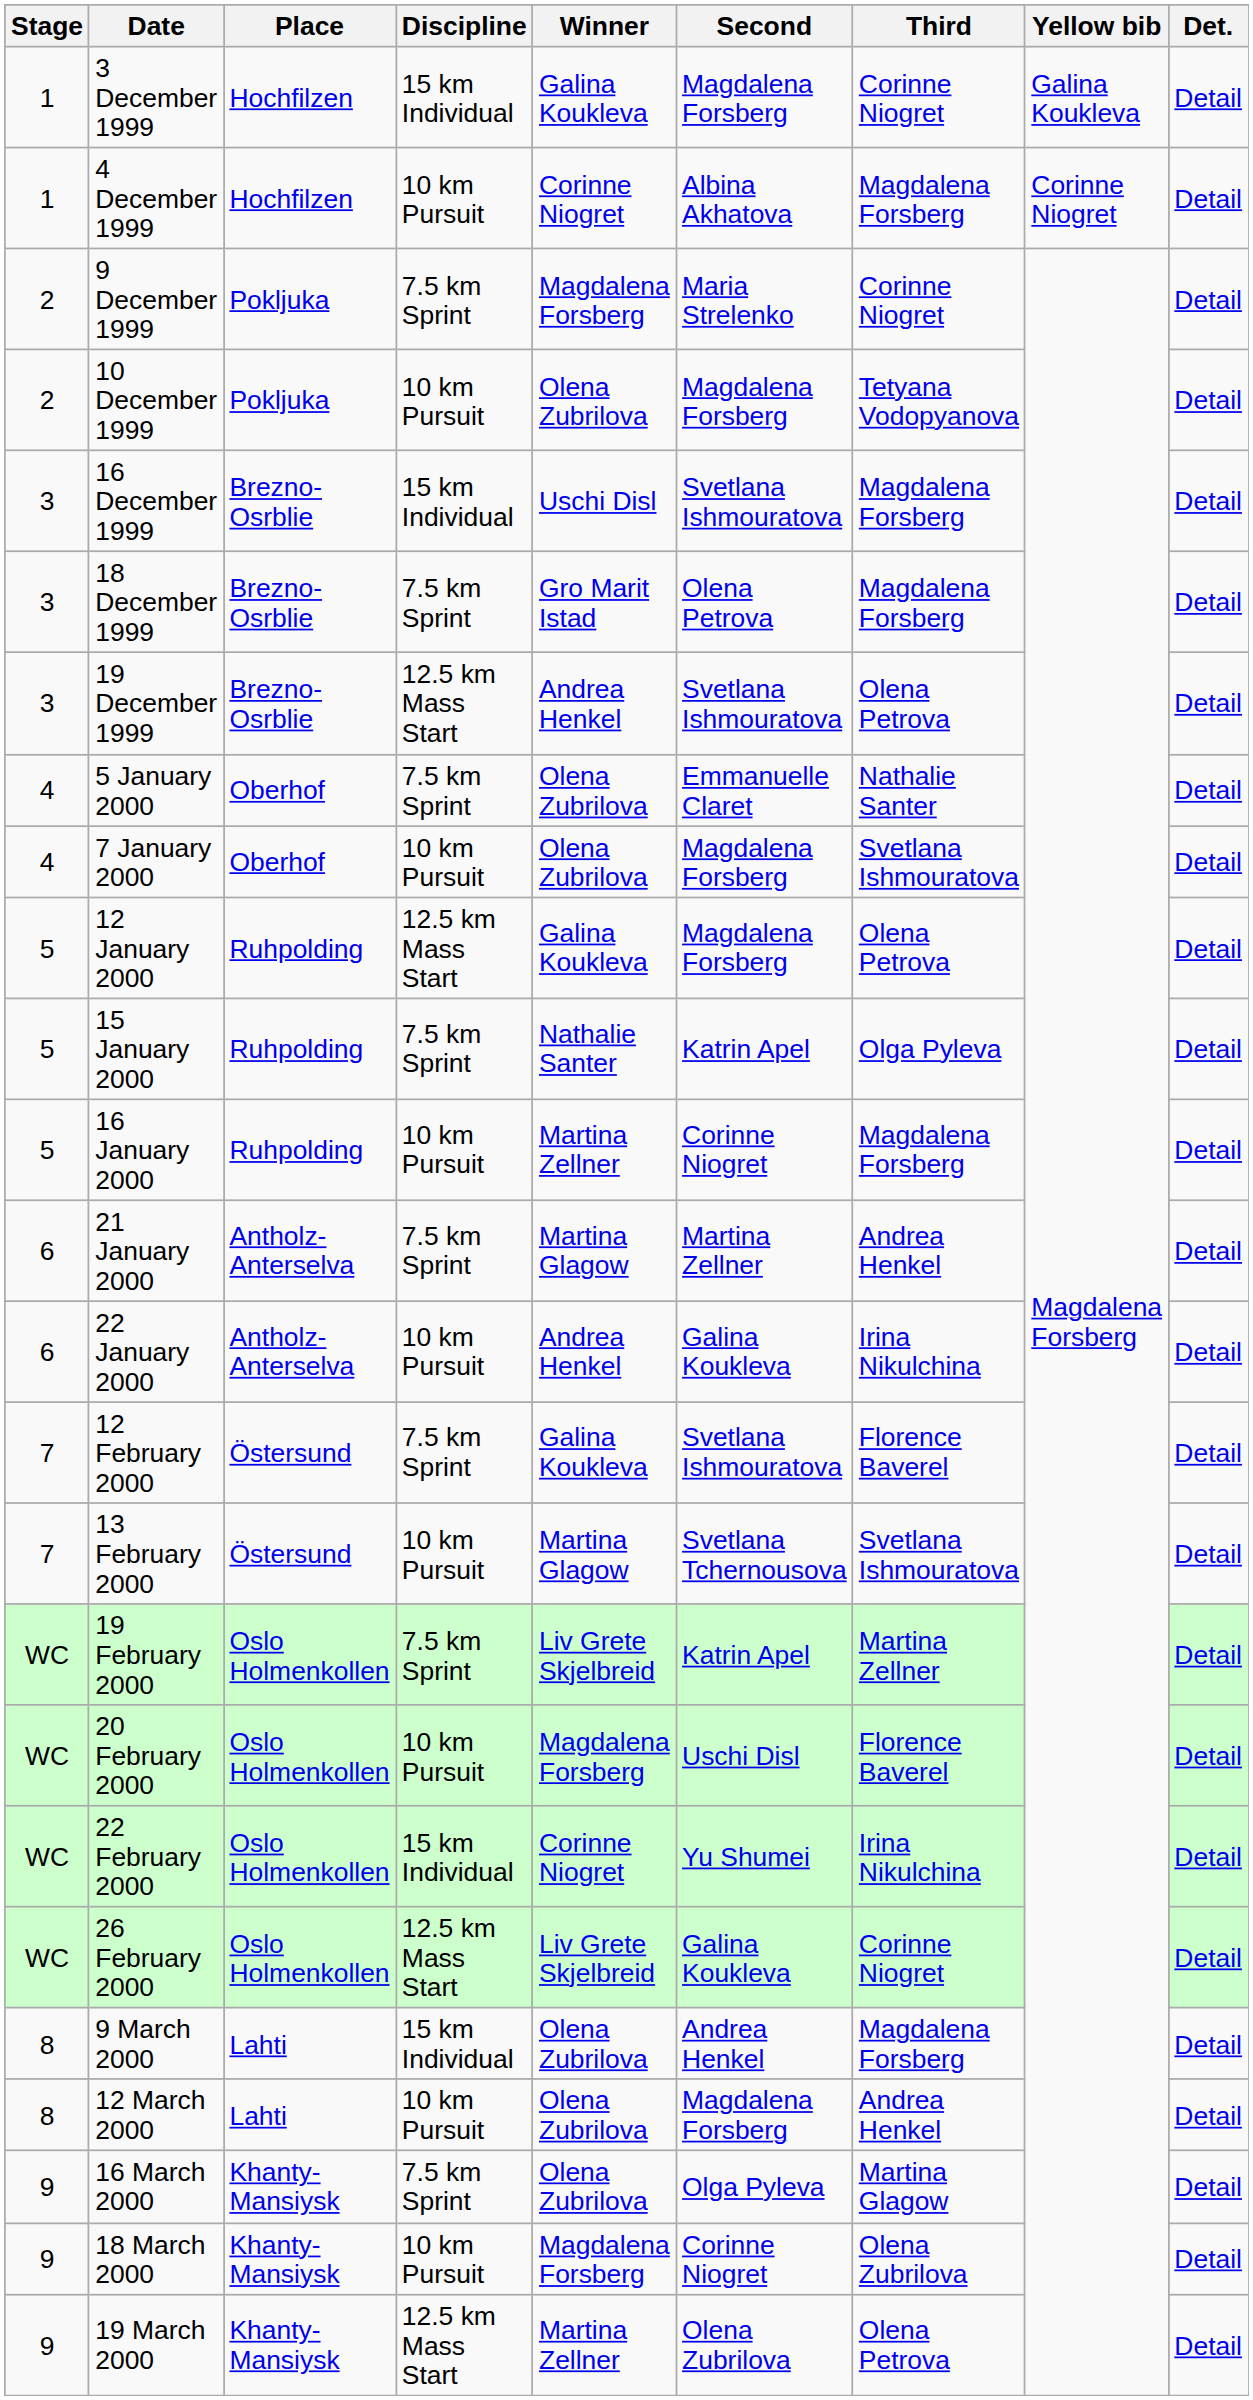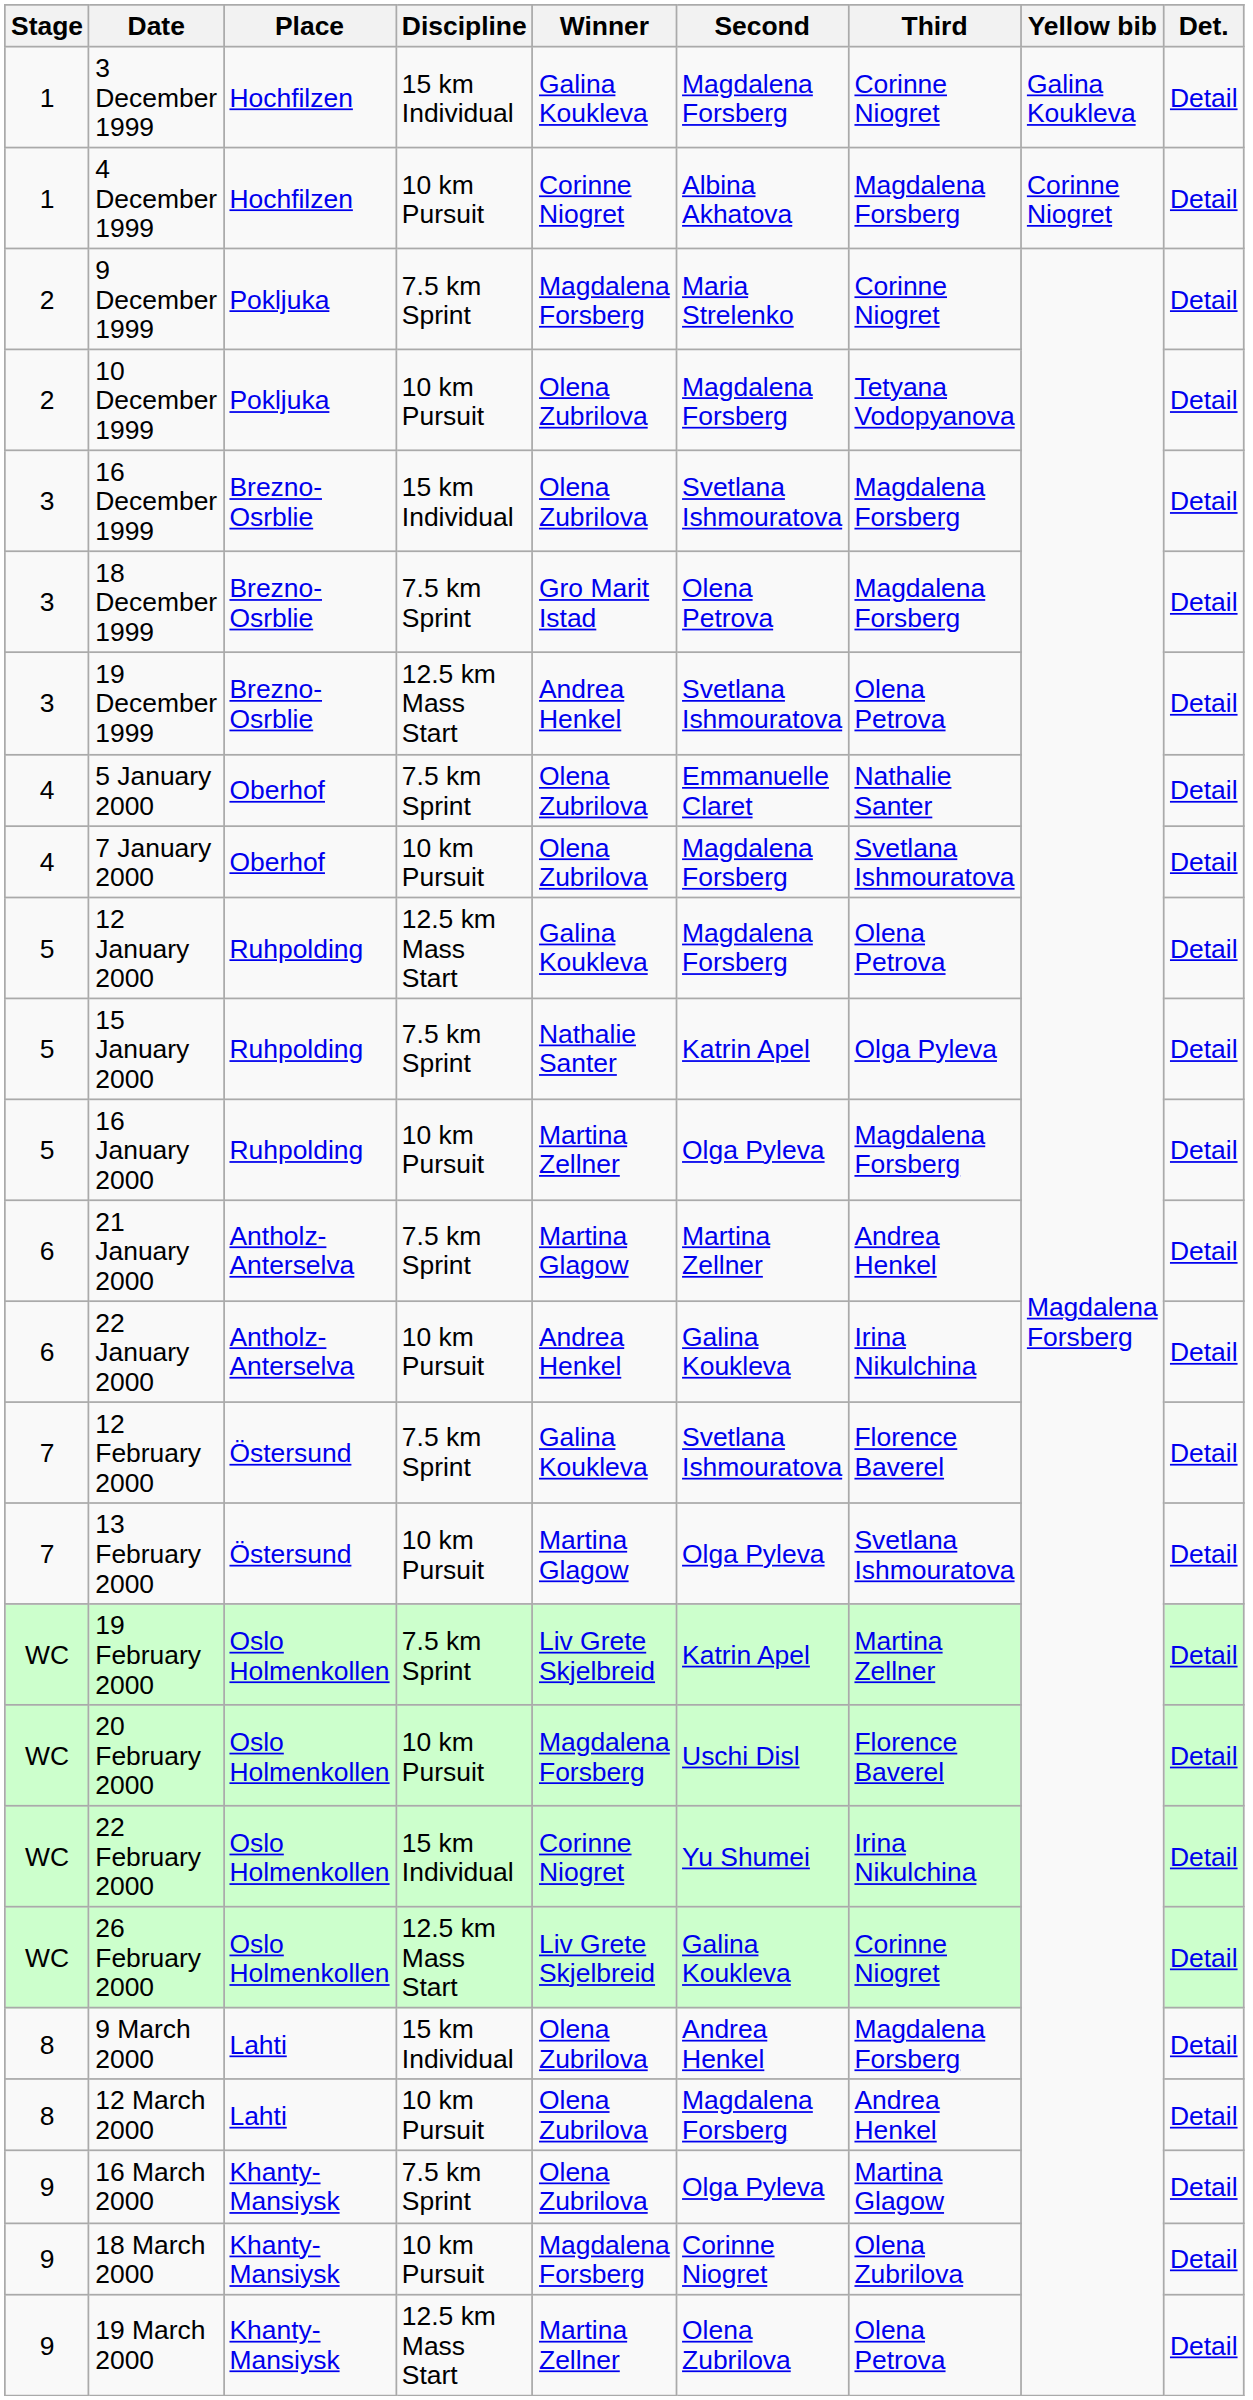16 December 1999 | Winner: Uschi Disl -> Olena Zubrilova
16 January 2000 | Second: Corinne Niogret -> Olga Pyleva
13 February 2000 | Second: Svetlana Tchernousova -> Olga Pyleva
